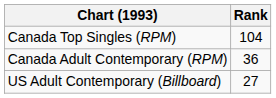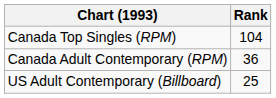US Adult Contemporary (Billboard) | Rank: 27 -> 25
